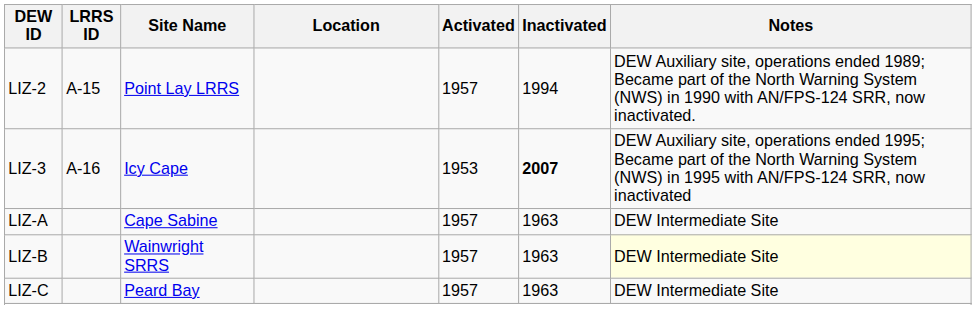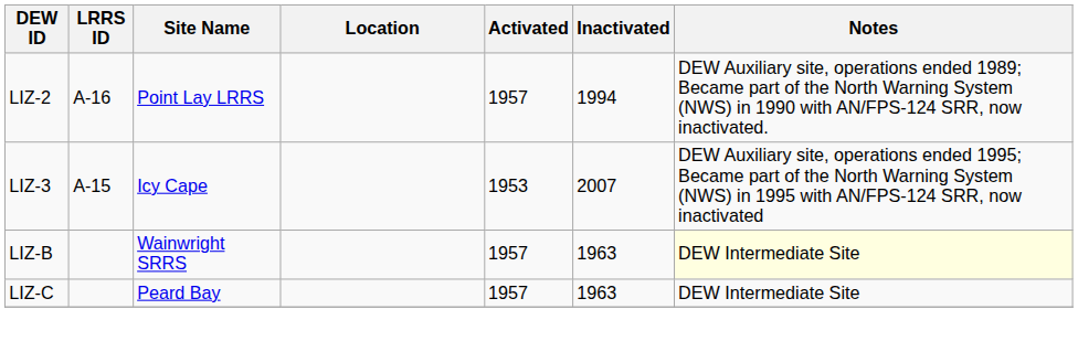LIZ-2 | LRRS ID: A-15 -> A-16
LIZ-3 | LRRS ID: A-16 -> A-15
LIZ-3 | Inactivated: bold -> normal
- row: LIZ-A | Cape Sabine | 1957 | 1963 | DEW Intermediate Site
